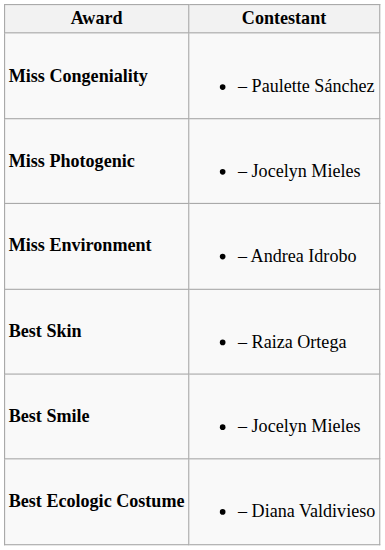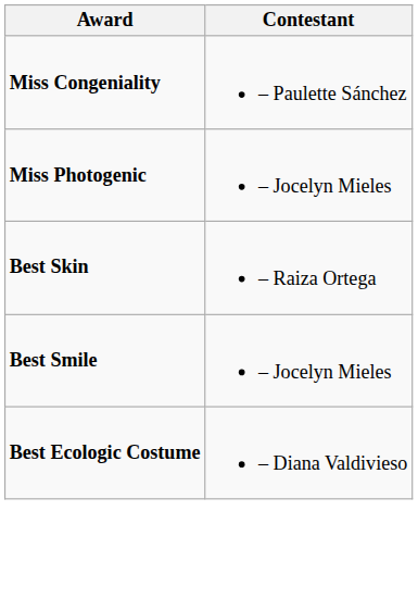- row: Miss Environment | – Andrea Idrobo
